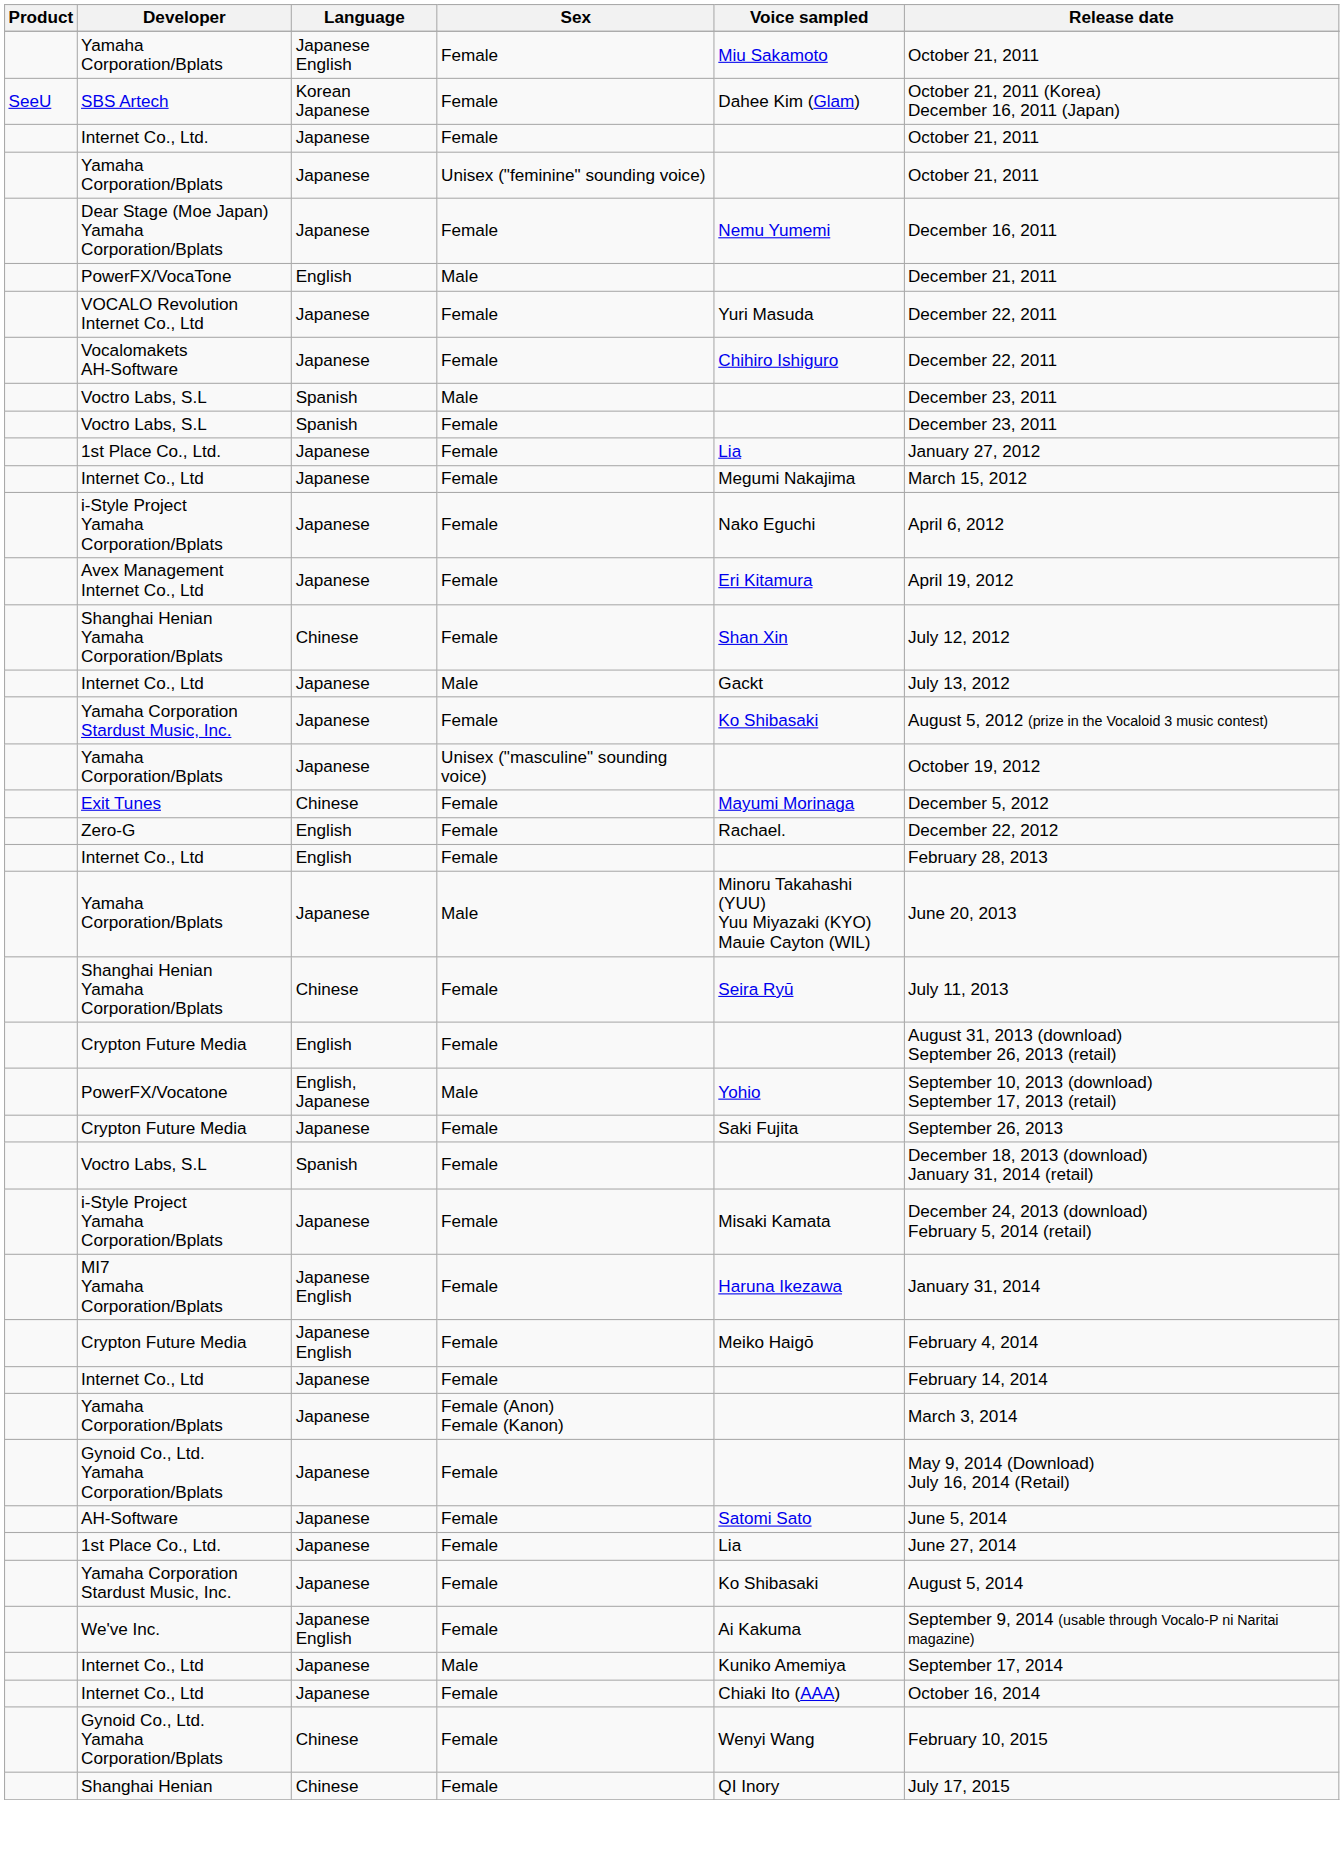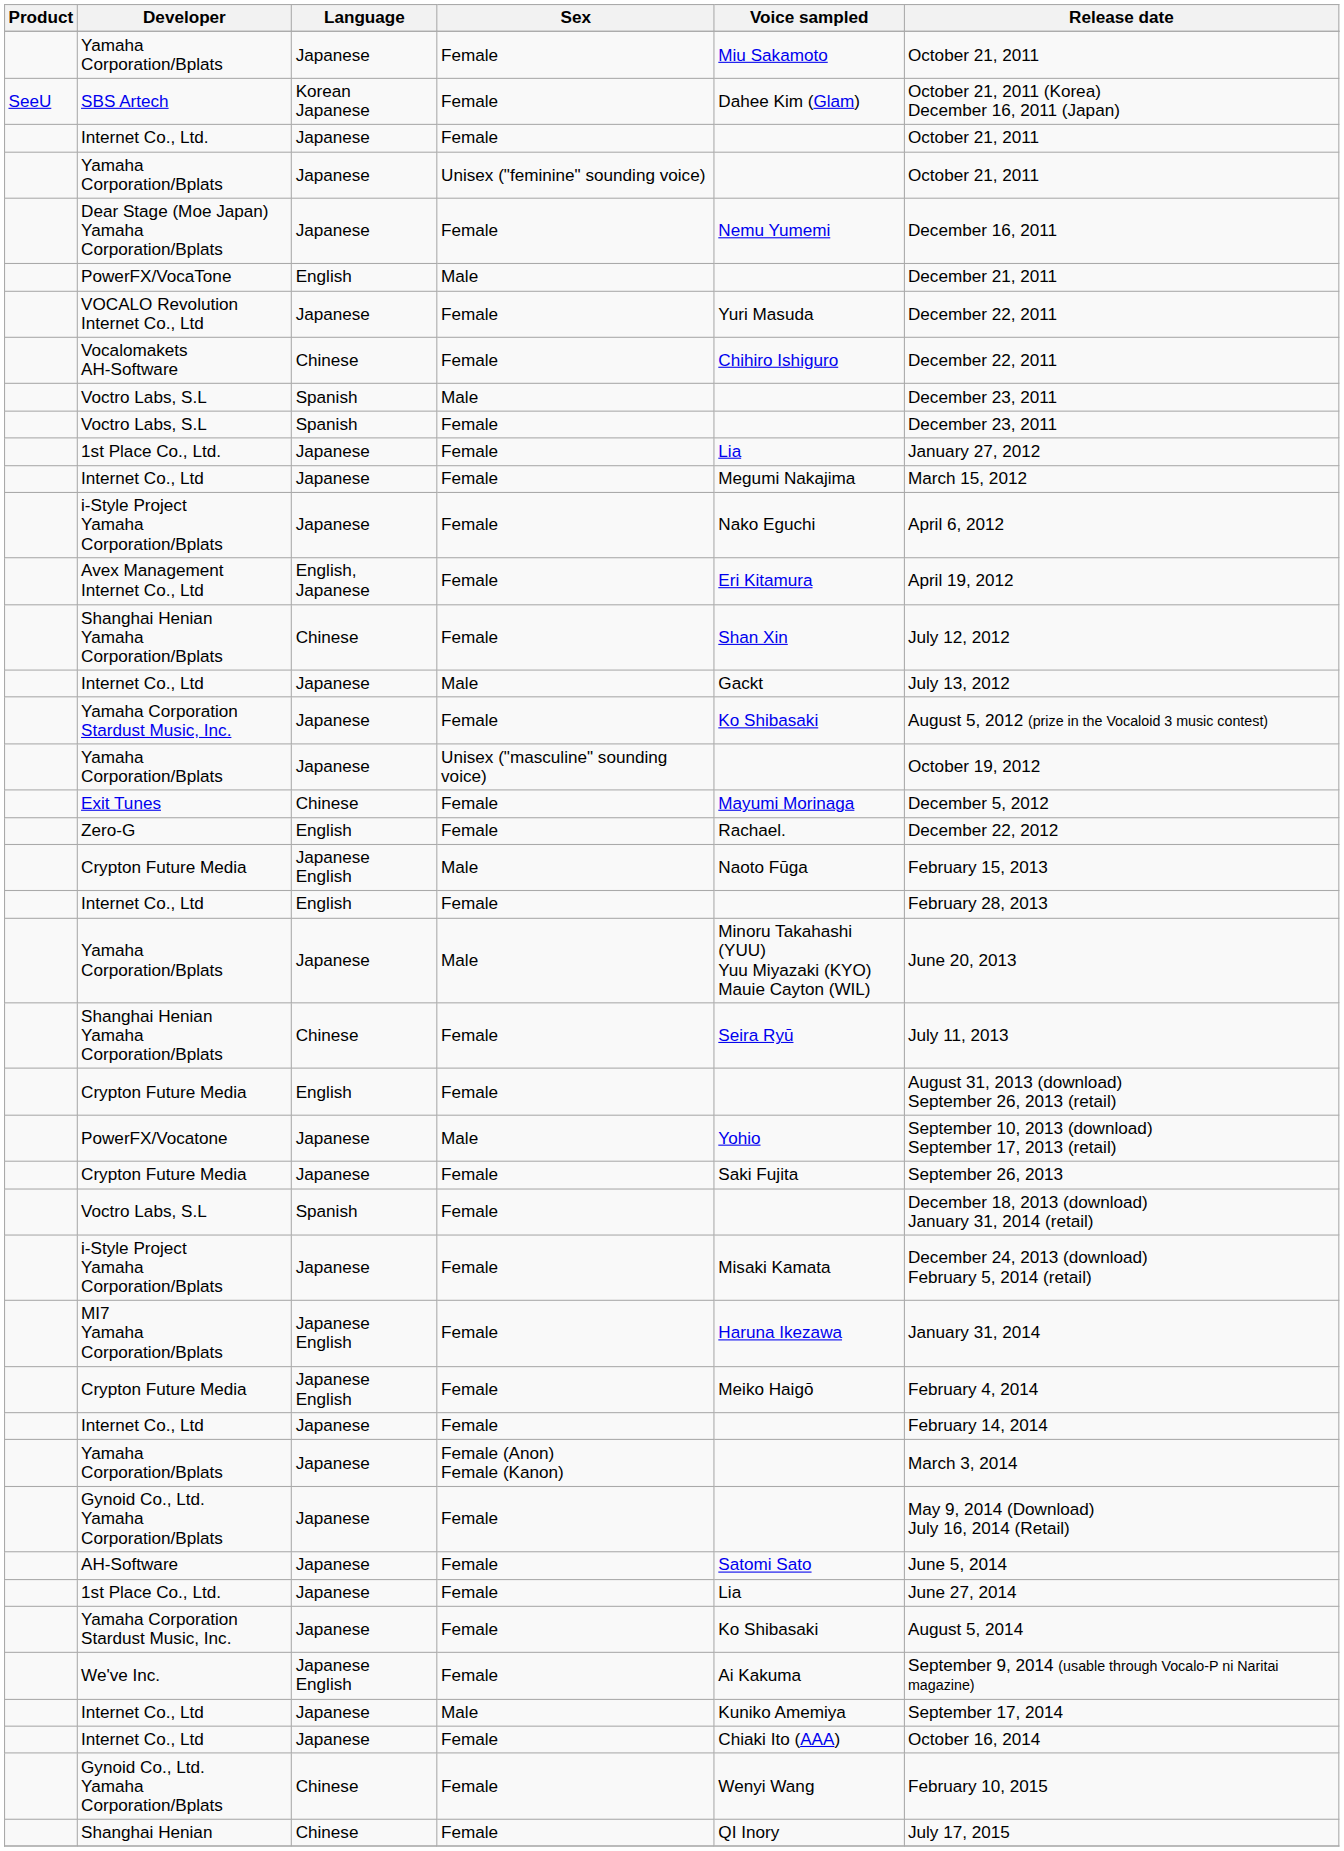Yamaha Corporation/Bplats / Female | Language: Japanese English -> Japanese
Vocalomakets AH-Software | Language: Japanese -> Chinese
Avex Management Internet Co., Ltd | Language: Japanese -> English, Japanese
+ row: Crypton Future Media | Japanese English | Male | Naoto Fūga | February 15, 2013
PowerFX/Vocatone | Language: English, Japanese -> Japanese
